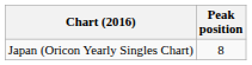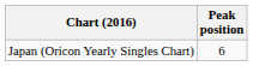Japan (Oricon Yearly Singles Chart) | Peak position: 8 -> 6
